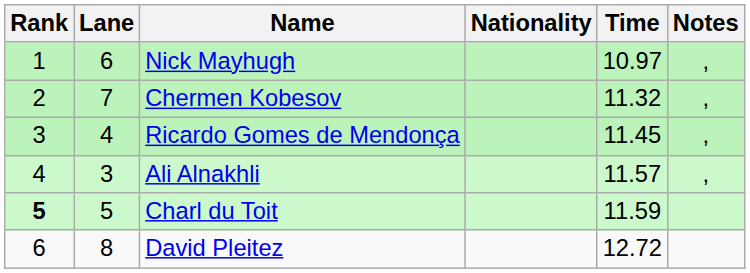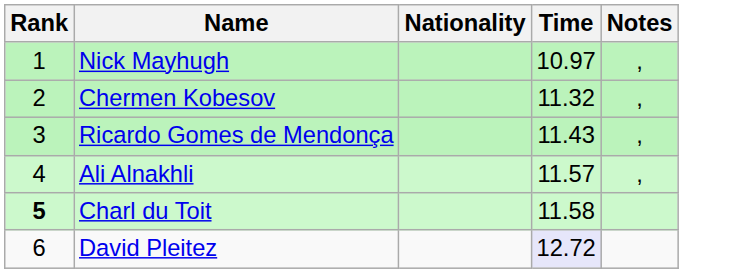- column: Lane | 6 | 7 | 4 | 3 | 5 | 8
Ricardo Gomes de Mendonça | Time: 11.45 -> 11.43
Charl du Toit | Time: 11.59 -> 11.58
David Pleitez | Time: no background -> lavender background
